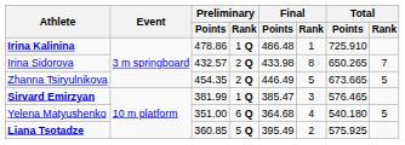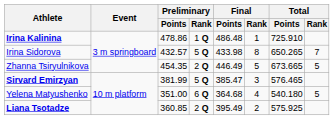Irina Sidorova | Preliminary / Rank: 2 Q -> 5 Q
Sirvard Emirzyan | Preliminary / Rank: 1 Q -> 5 Q
Liana Tsotadze | Preliminary / Rank: 5 Q -> 2 Q
